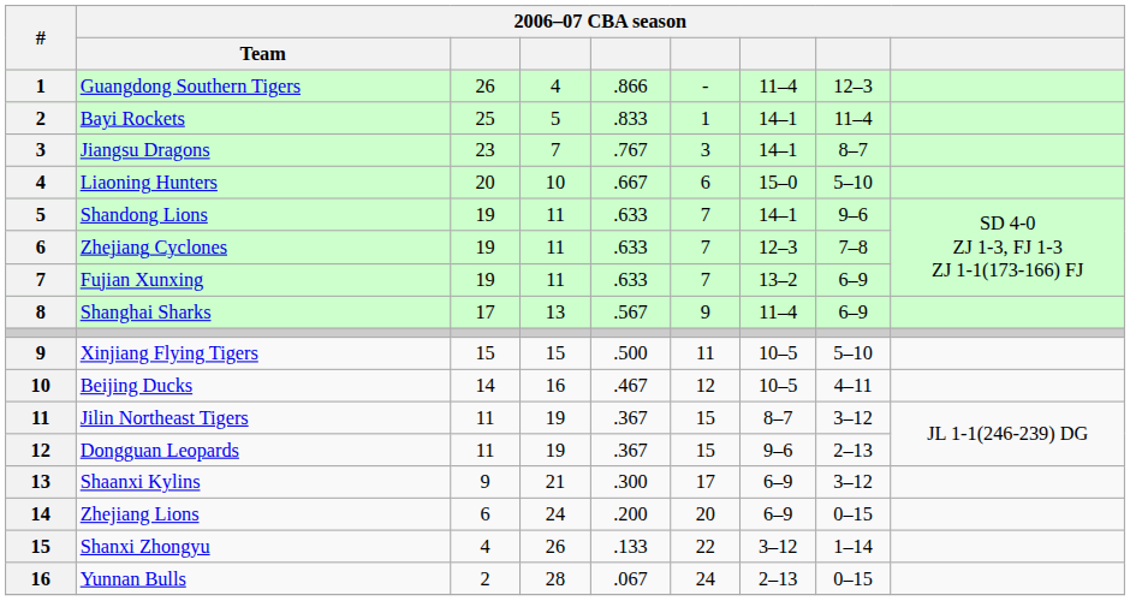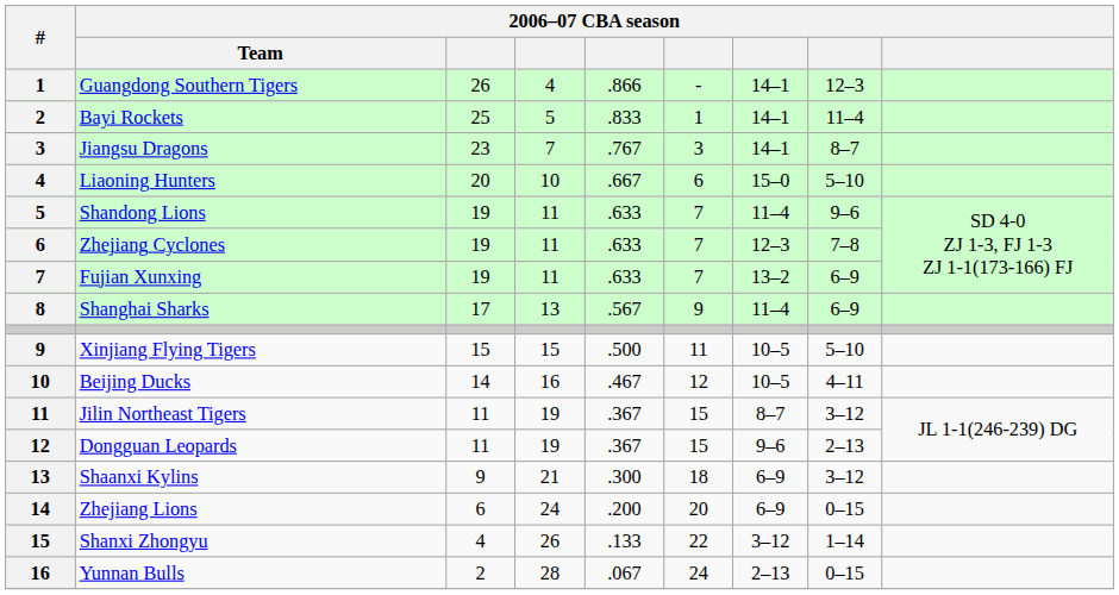Guangdong Southern Tigers | column 7: 11–4 -> 14–1
Shandong Lions | column 7: 14–1 -> 11–4
Shaanxi Kylins | column 6: 17 -> 18
